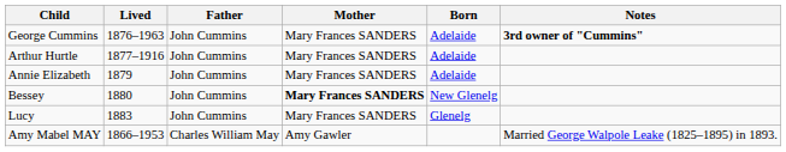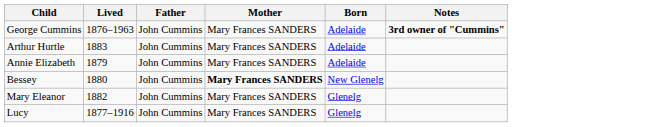Arthur Hurtle | Lived: 1877–1916 -> 1883
+ row: Mary Eleanor | 1882 | John Cummins | Mary Frances SANDERS | Glenelg
Lucy | Lived: 1883 -> 1877–1916
- row: Amy Mabel MAY | 1866–1953 | Charles William May | Amy Gawler | Married George Walpole Leake (1825–1895) in 1893.
